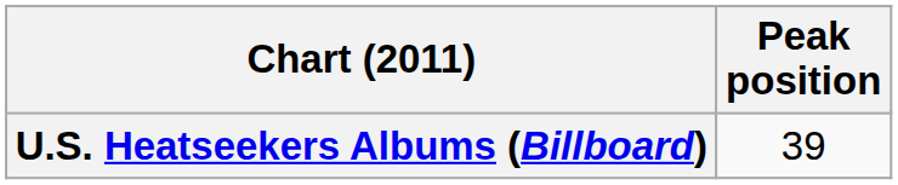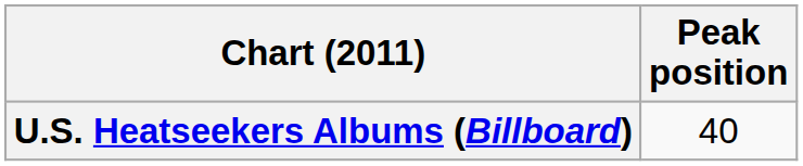U.S. Heatseekers Albums (Billboard) | Peak position: 39 -> 40
